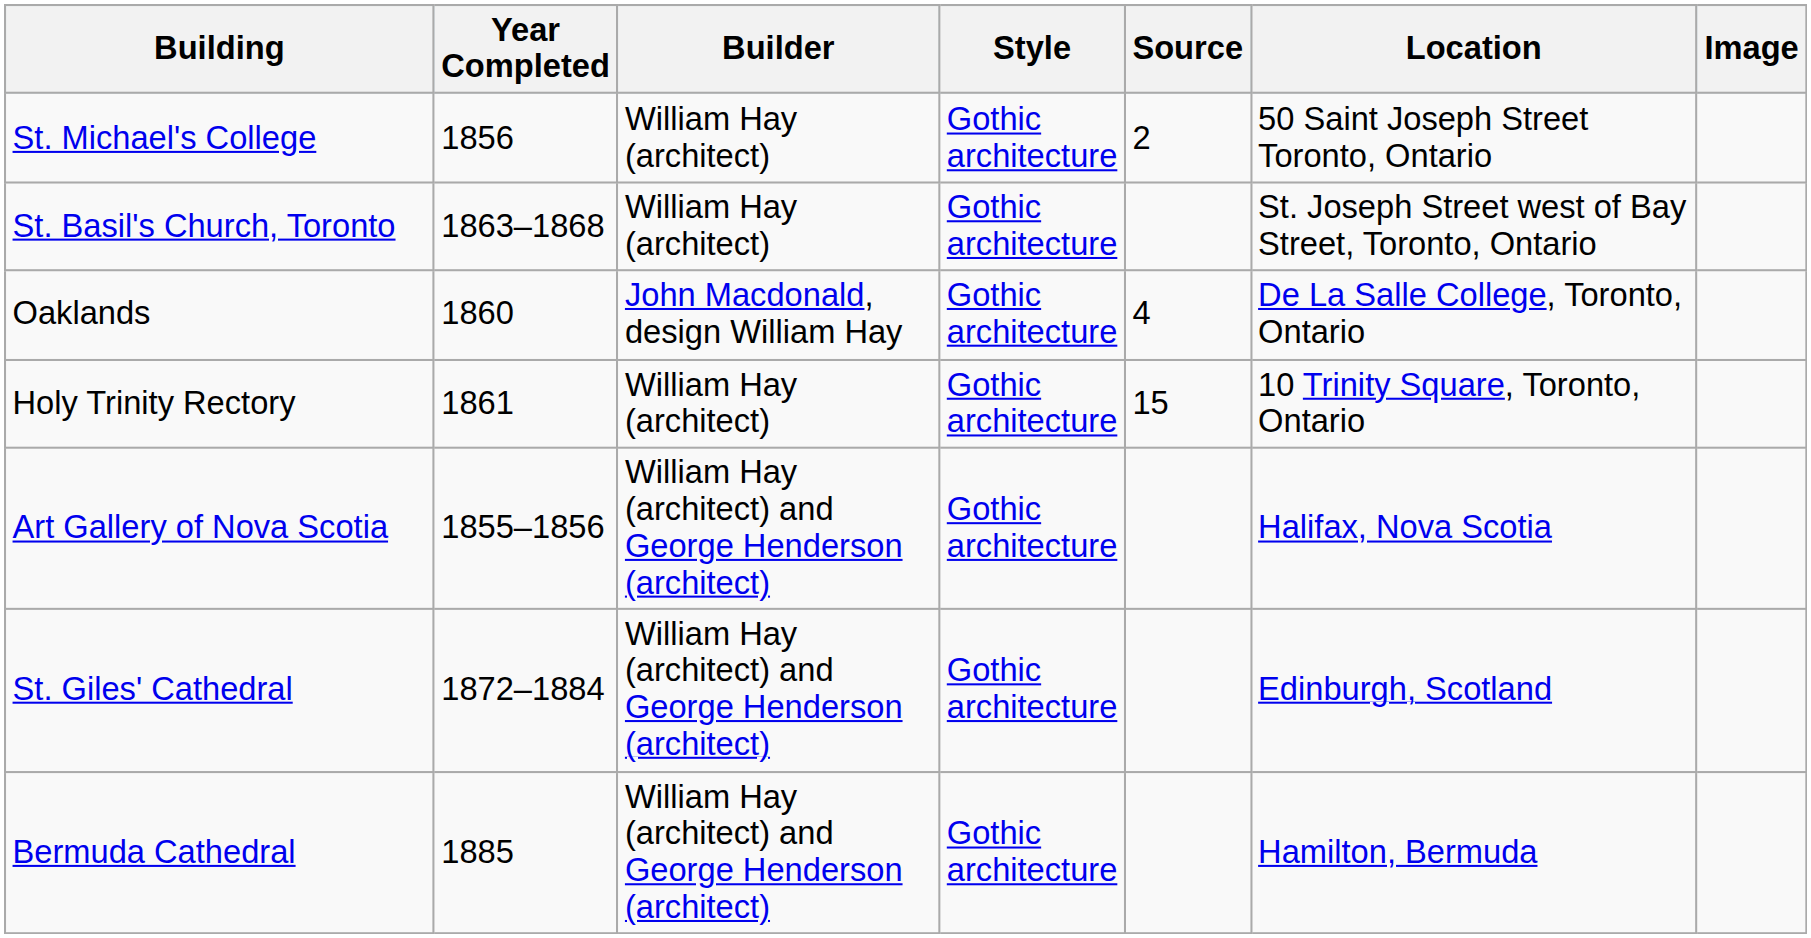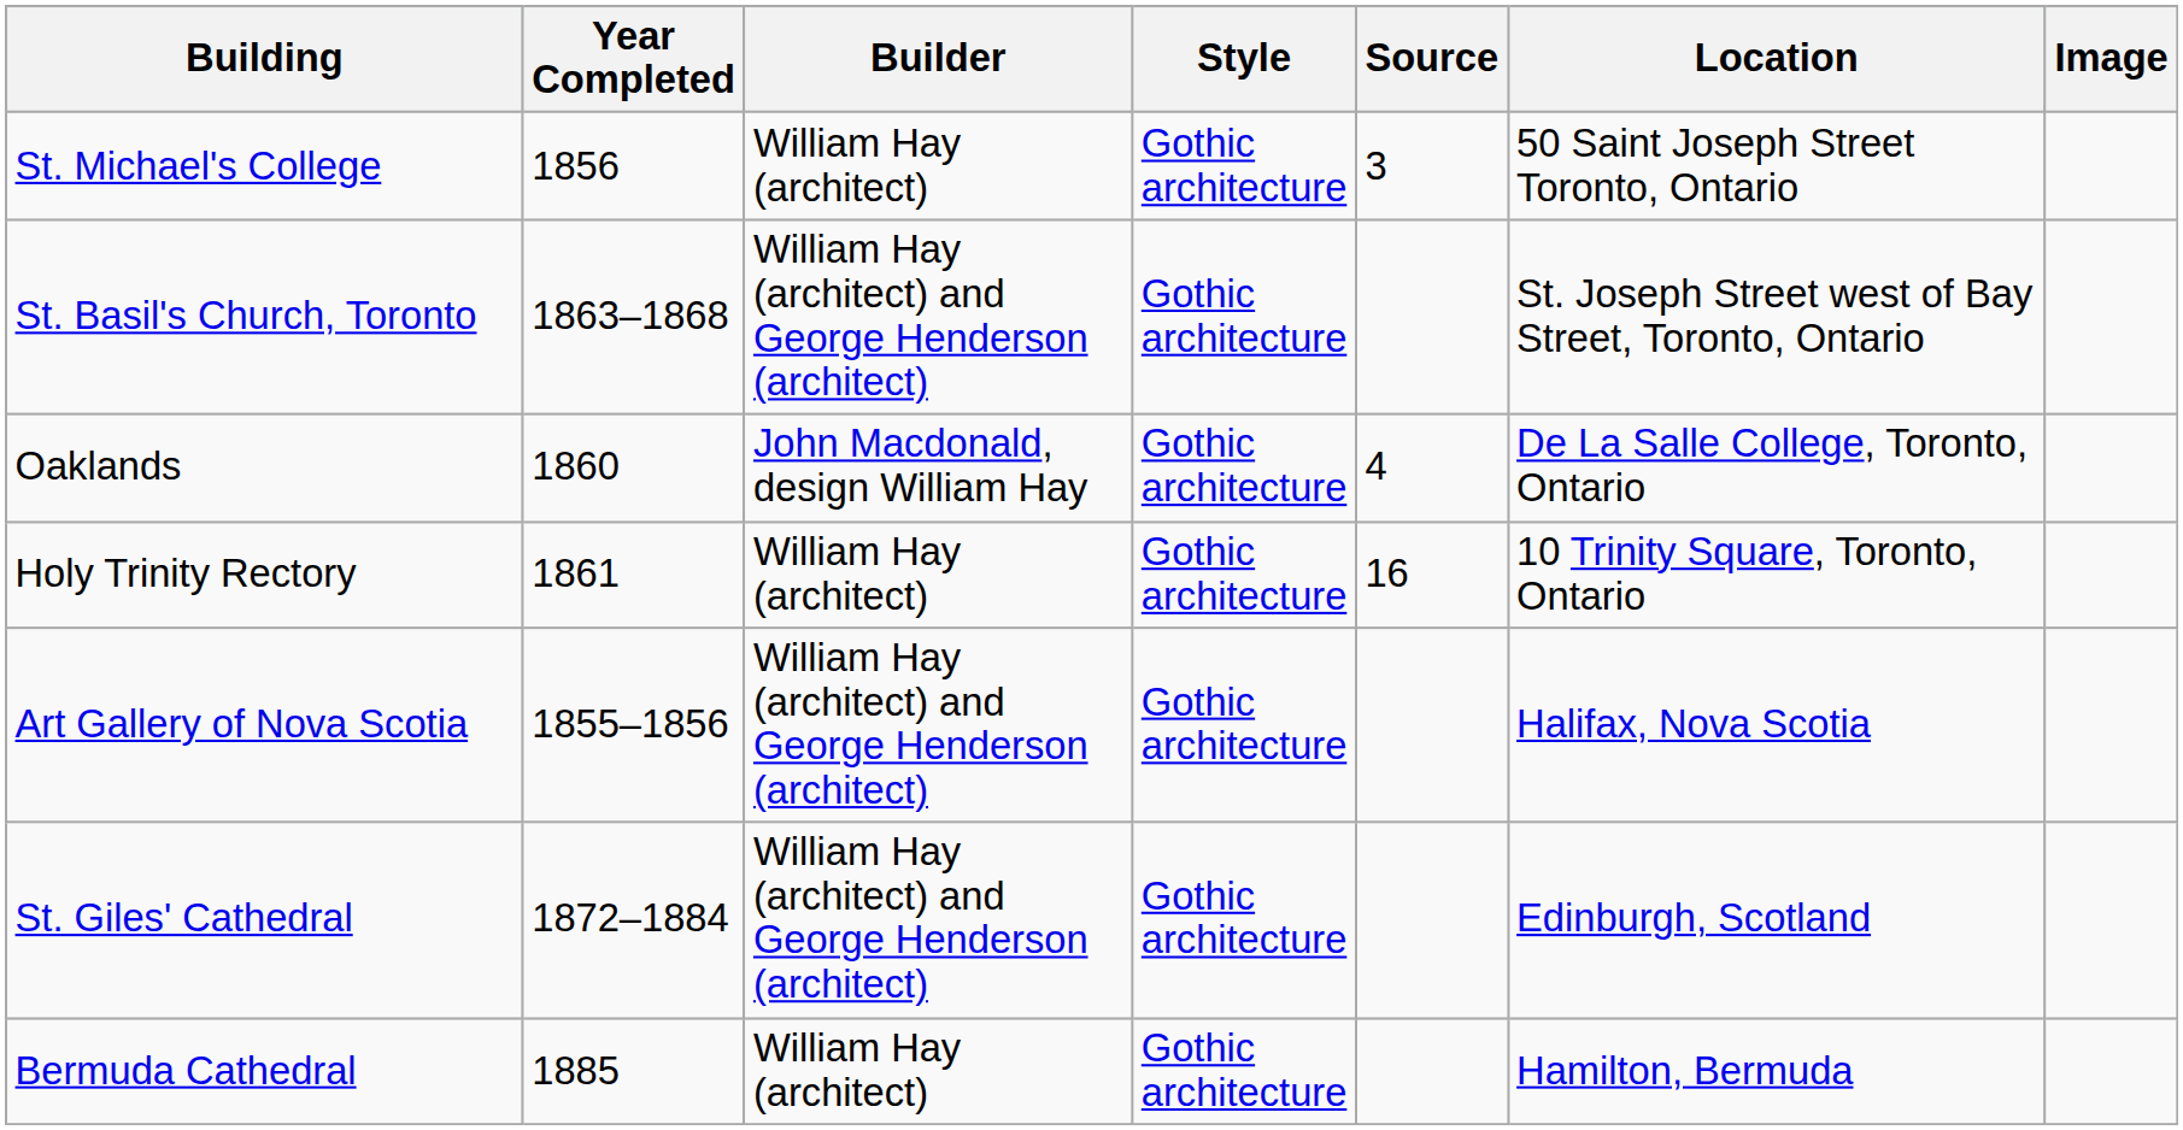St. Michael's College | Source: 2 -> 3
St. Basil's Church, Toronto | Builder: William Hay (architect) -> William Hay (architect) and George Henderson (architect)
Holy Trinity Rectory | Source: 15 -> 16
Bermuda Cathedral | Builder: William Hay (architect) and George Henderson (architect) -> William Hay (architect)
